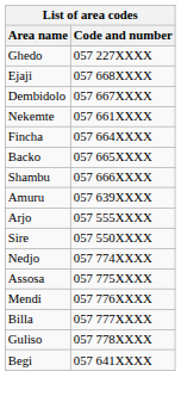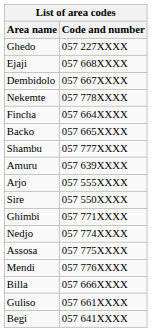Nekemte | Code and number: 057 661XXXX -> 057 778XXXX
Shambu | Code and number: 057 666XXXX -> 057 777XXXX
+ row: Ghimbi | 057 771XXXX
Billa | Code and number: 057 777XXXX -> 057 666XXXX
Guliso | Code and number: 057 778XXXX -> 057 661XXXX
